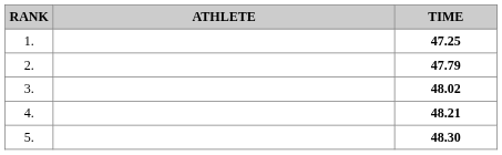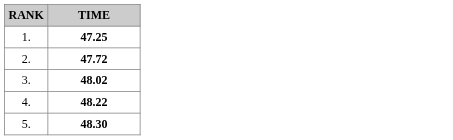- column: ATHLETE
2. | TIME: 47.79 -> 47.72
4. | TIME: 48.21 -> 48.22
